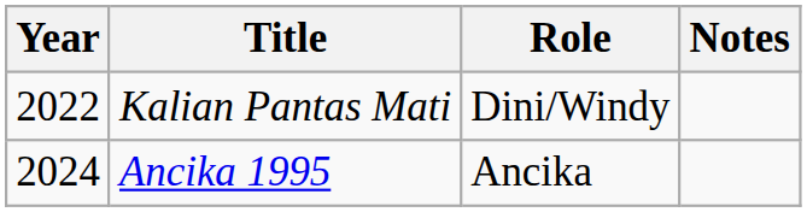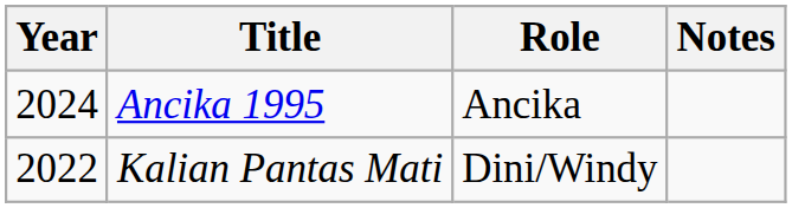rows swapped: Kalian Pantas Mati <-> Ancika 1995
